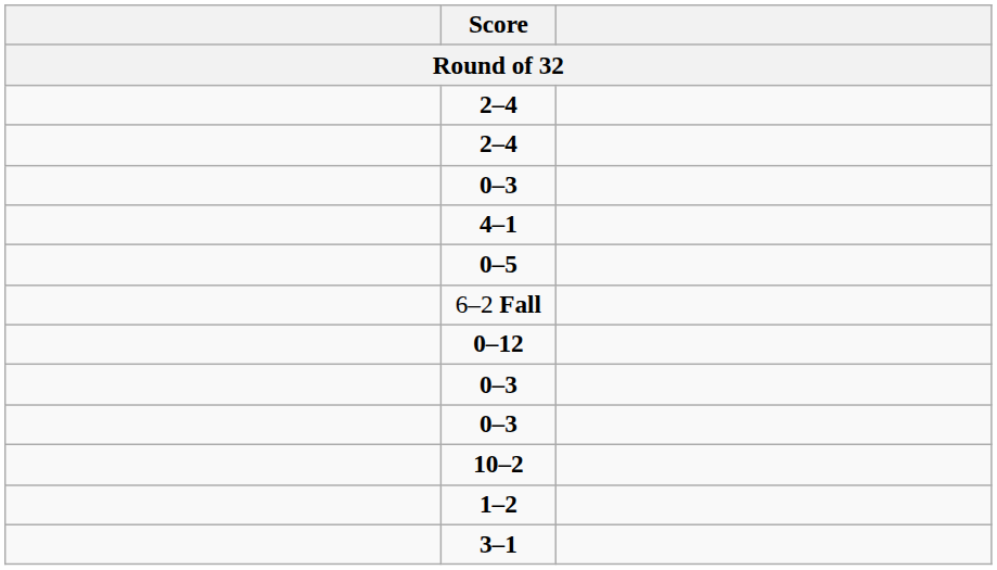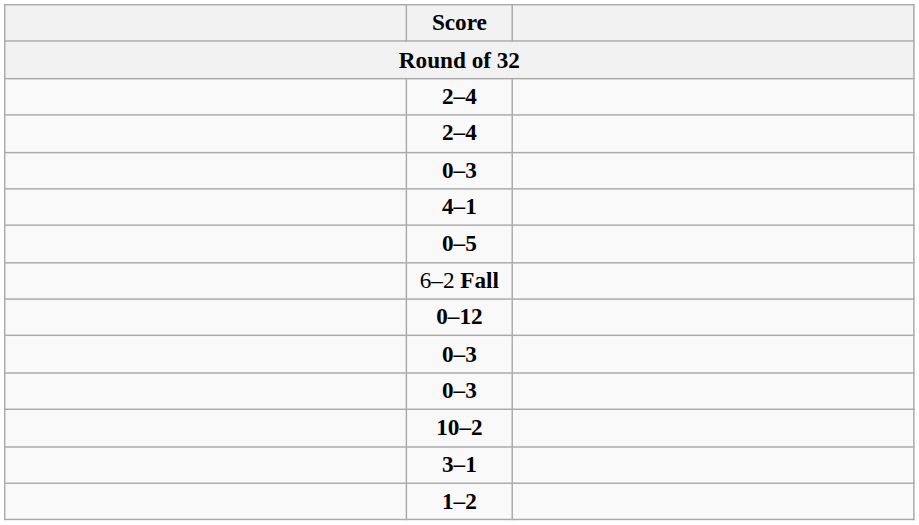rows swapped: 1–2 <-> 3–1
